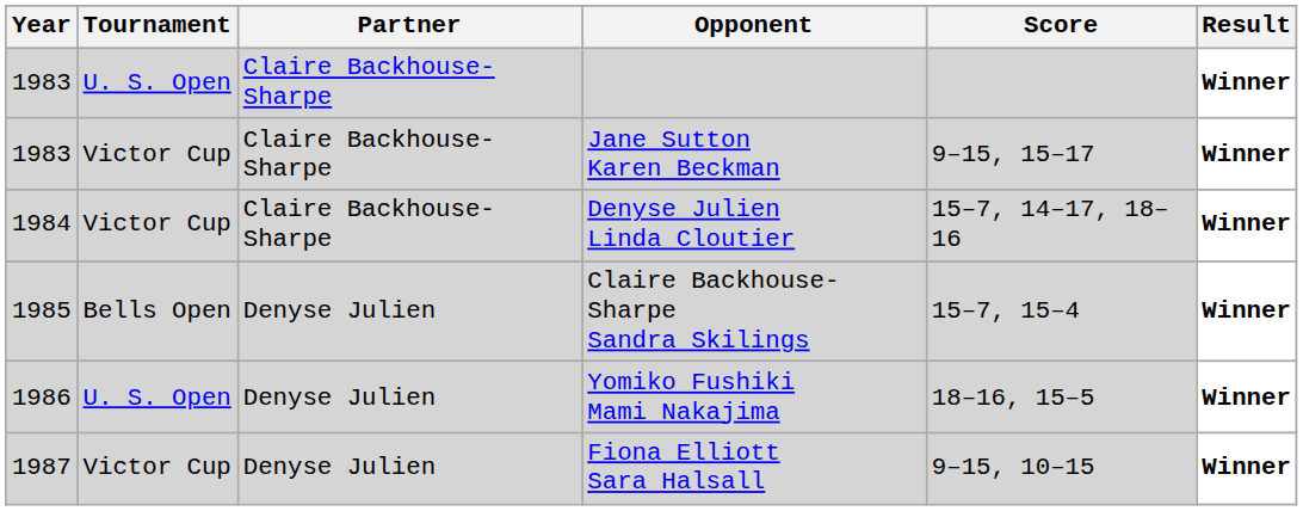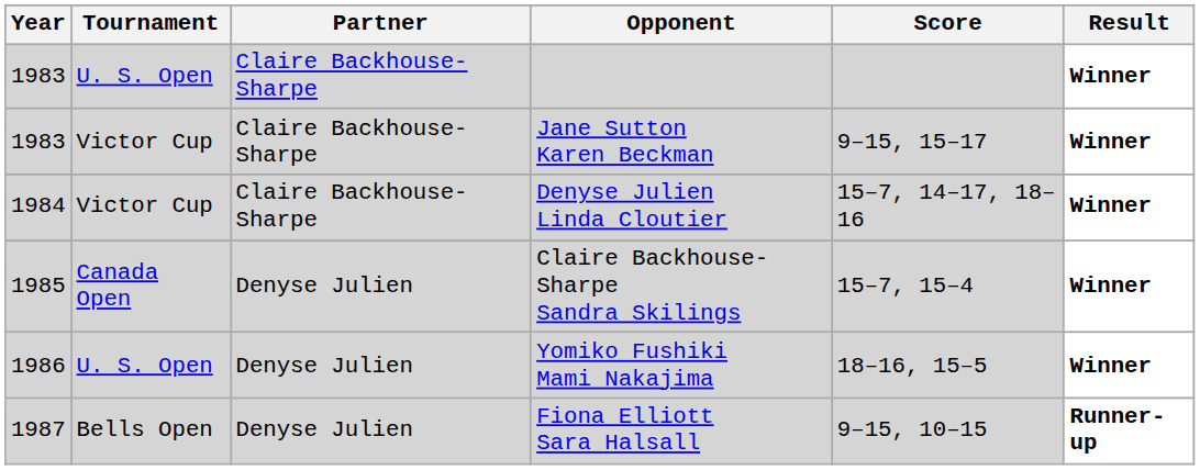Claire Backhouse-Sharpe Sandra Skilings | Tournament: Bells Open -> Canada Open
Fiona Elliott Sara Halsall | Tournament: Victor Cup -> Bells Open
Fiona Elliott Sara Halsall | Result: Winner -> Runner-up
